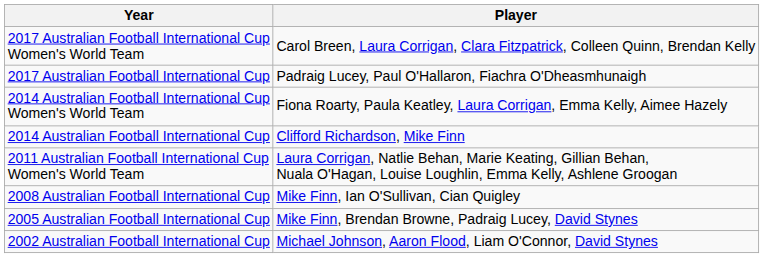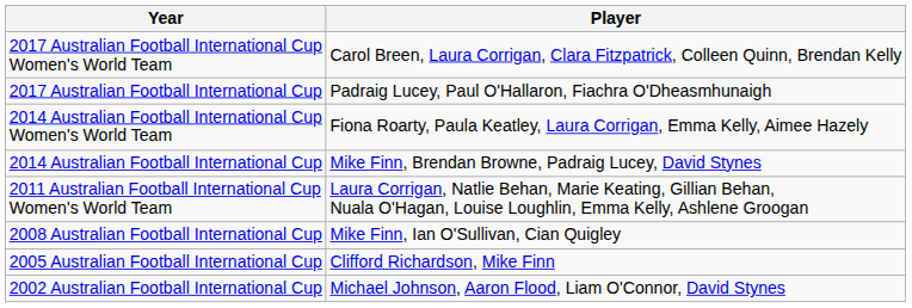2014 Australian Football International Cup | Player: Clifford Richardson, Mike Finn -> Mike Finn, Brendan Browne, Padraig Lucey, David Stynes
2005 Australian Football International Cup | Player: Mike Finn, Brendan Browne, Padraig Lucey, David Stynes -> Clifford Richardson, Mike Finn
